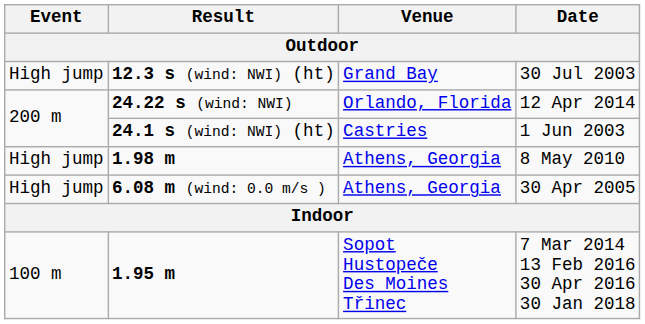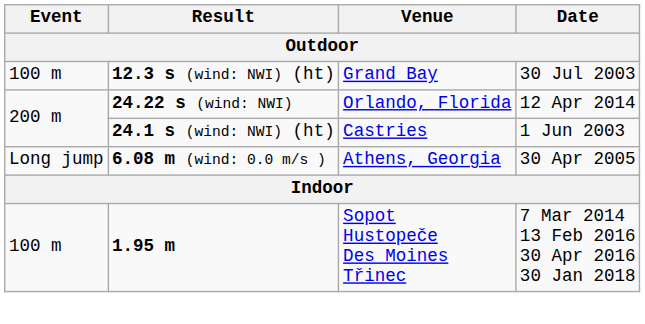12.3 s (wind: NWI) (ht) | Event: High jump -> 100 m
- row: High jump | 1.98 m | Athens, Georgia | 8 May 2010
6.08 m (wind: 0.0 m/s ) | Event: High jump -> Long jump
